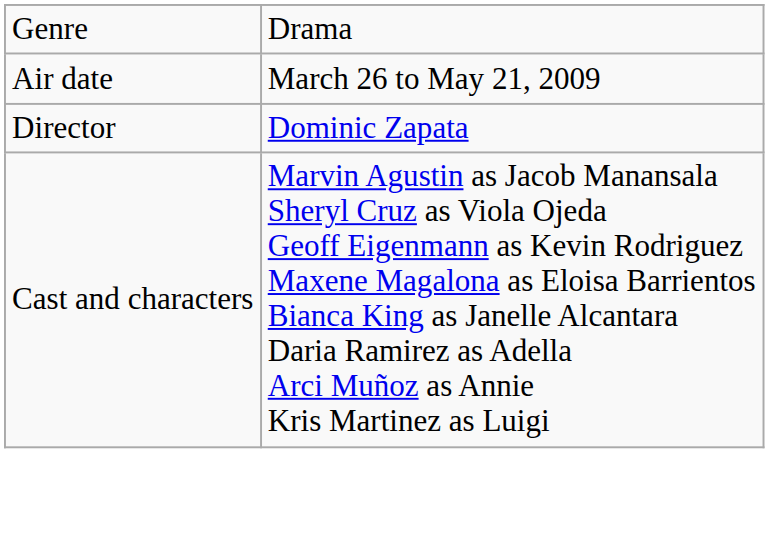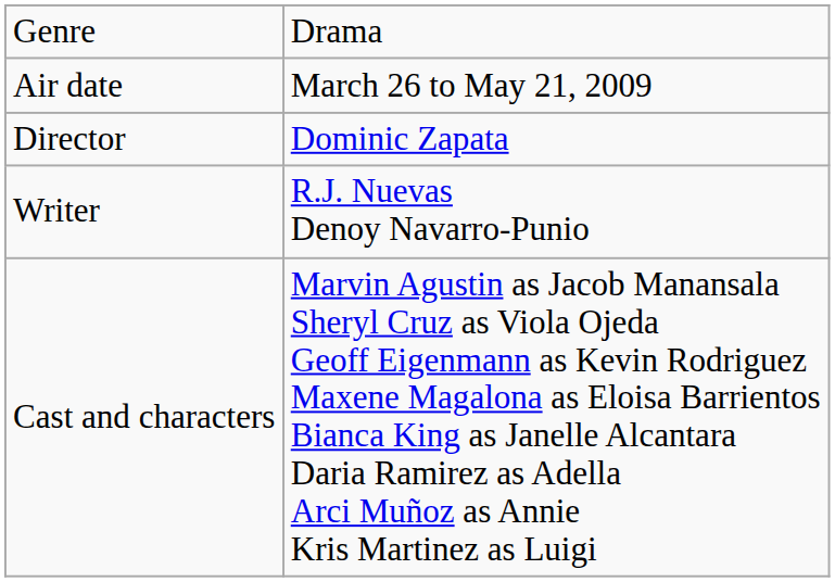+ row: Writer | R.J. Nuevas Denoy Navarro-Punio
